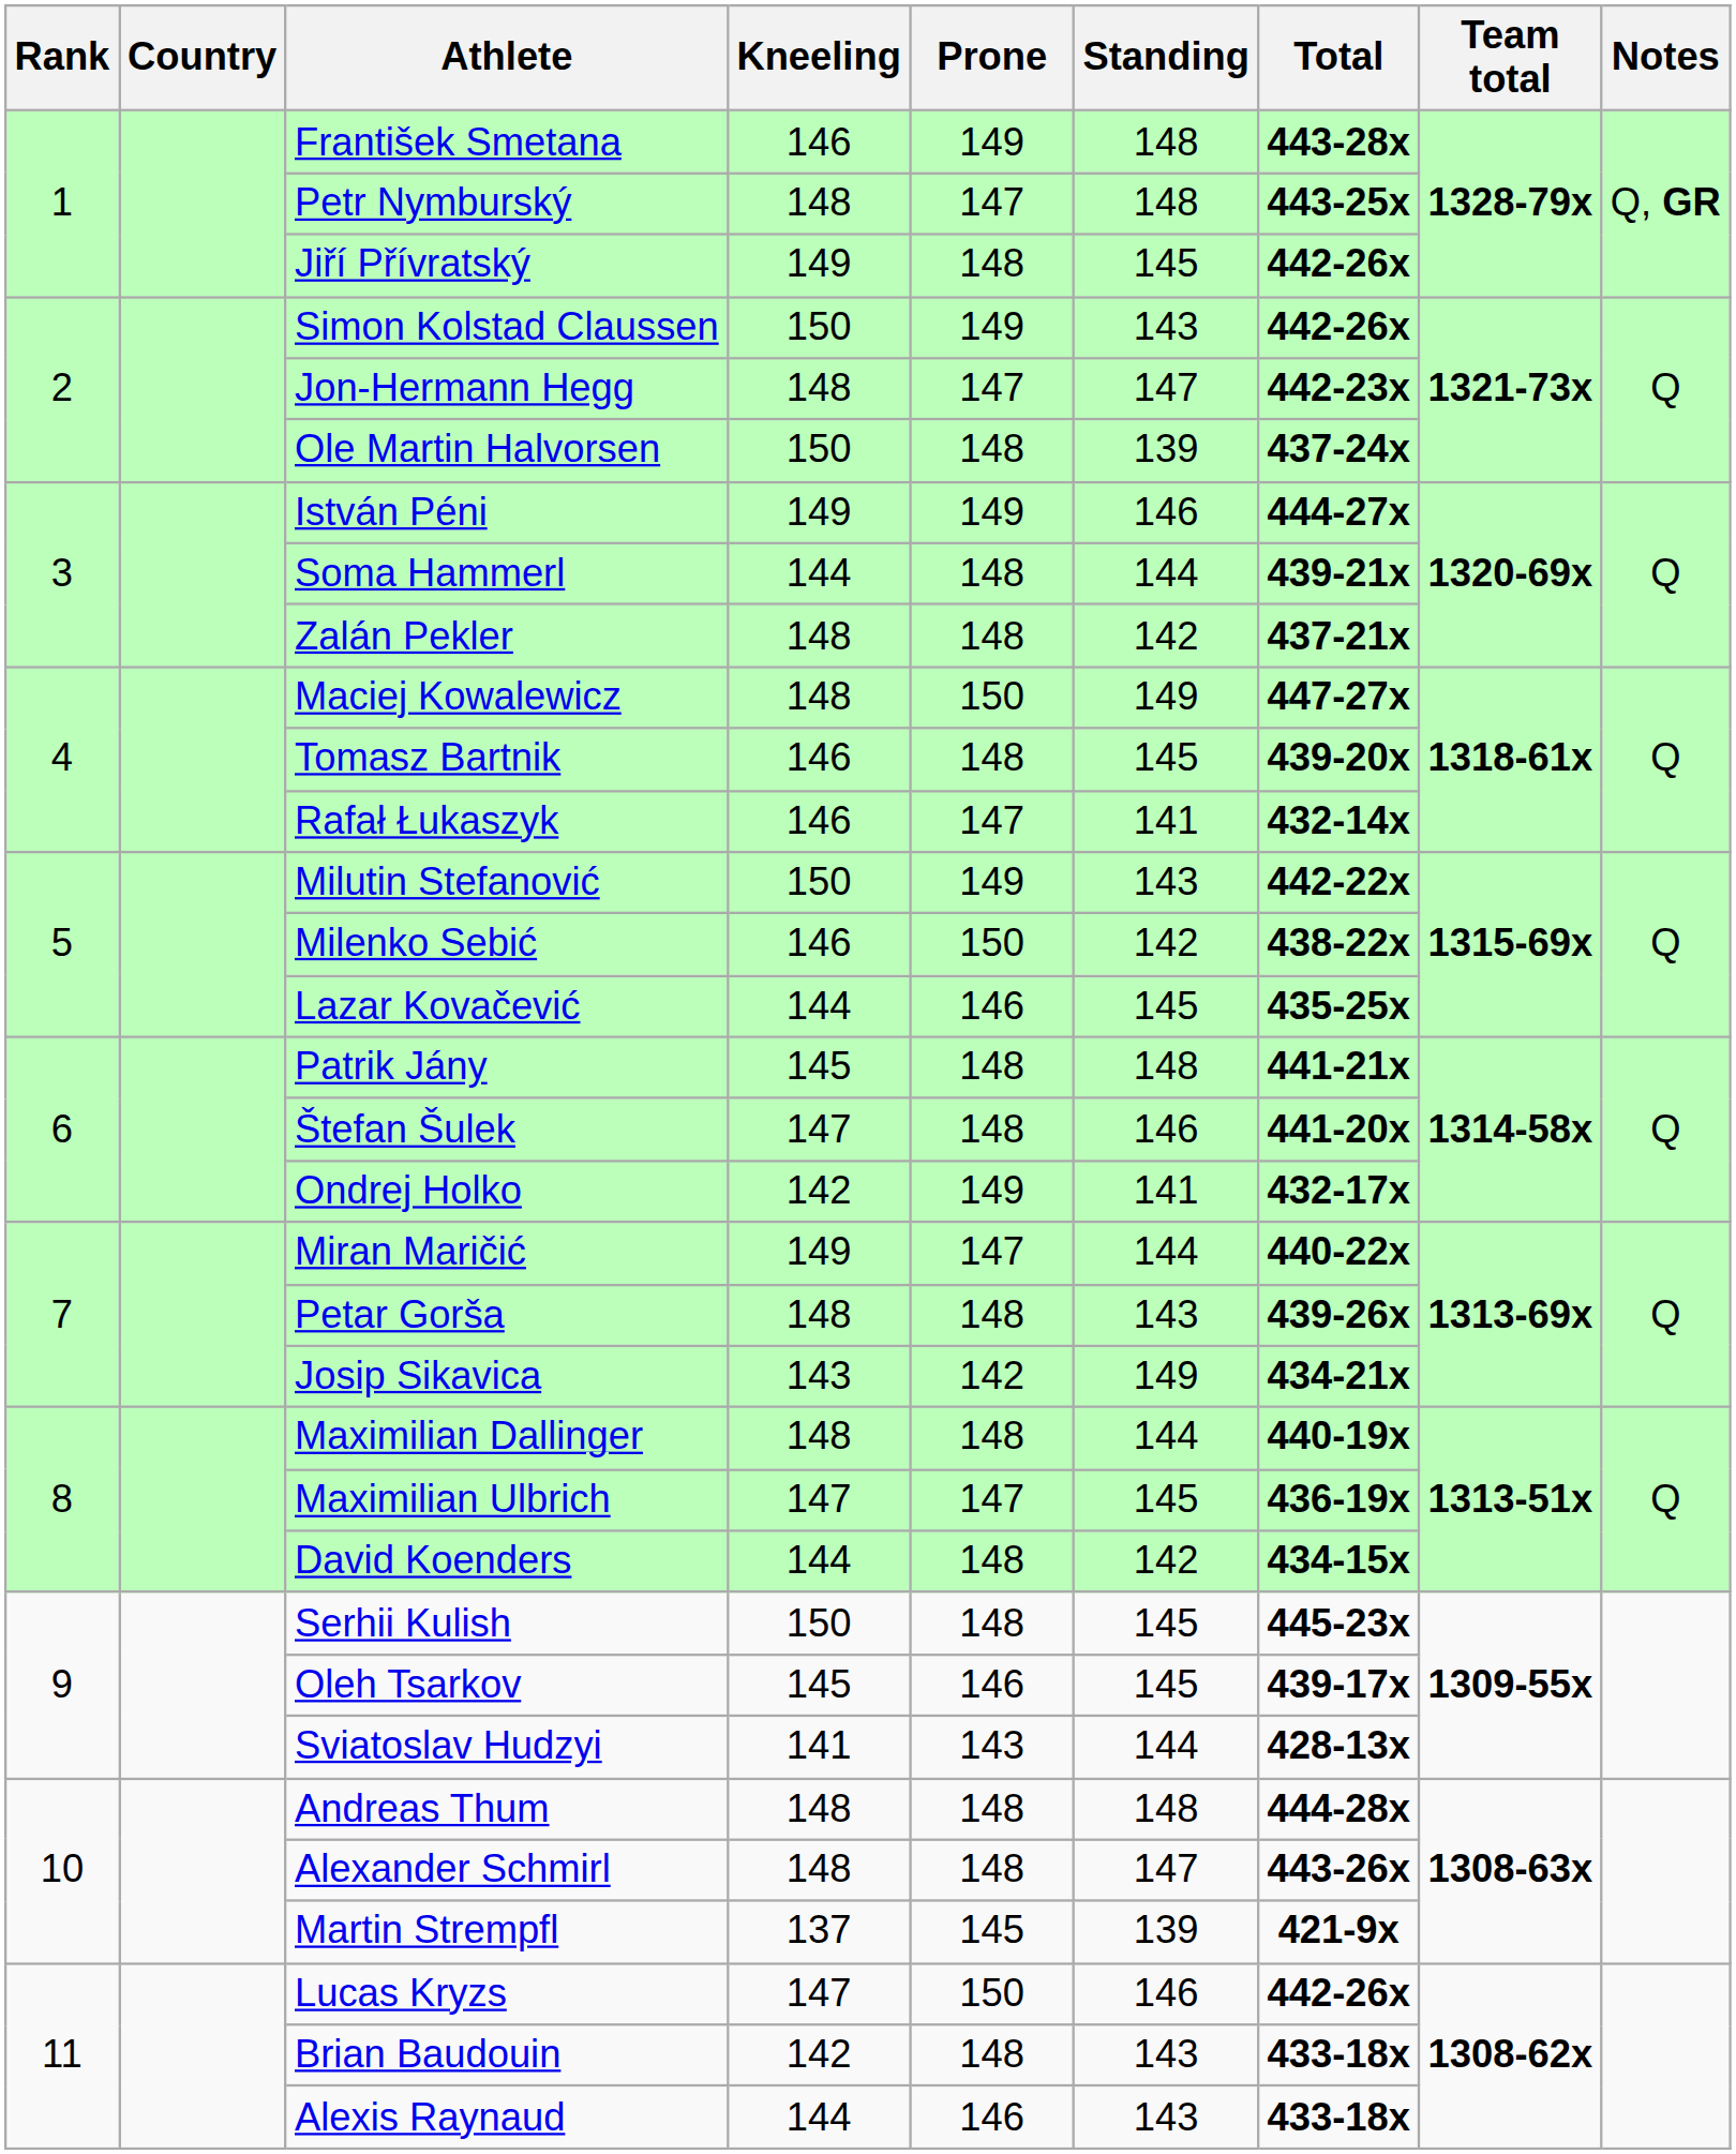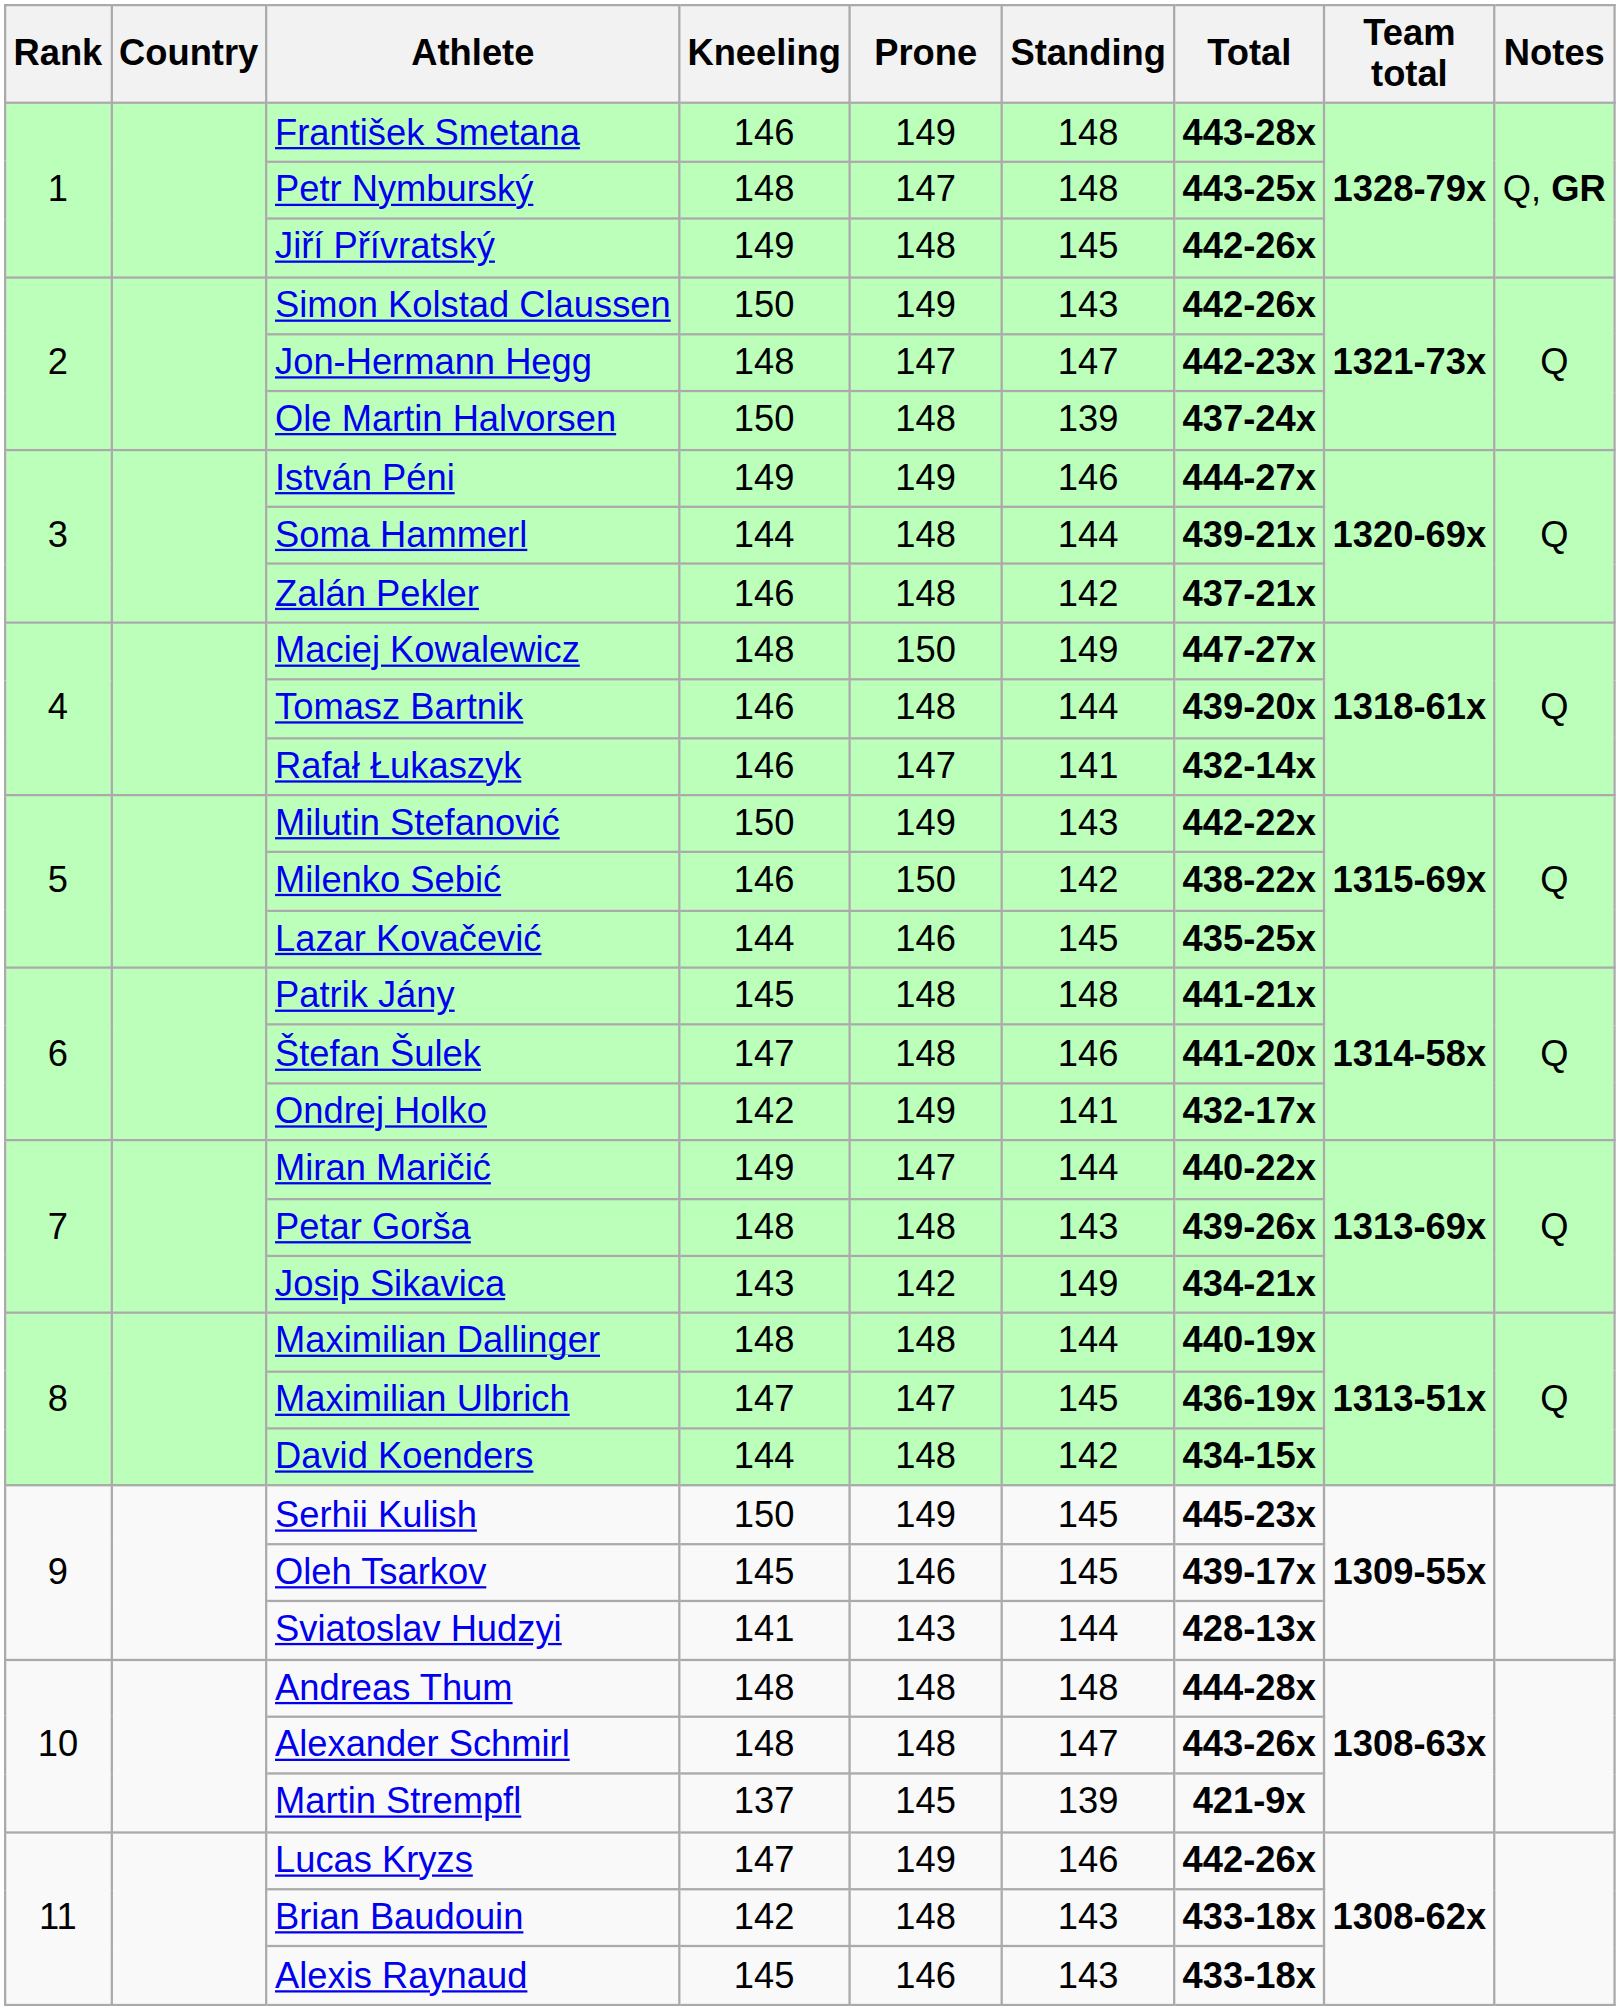Zalán Pekler | Kneeling: 148 -> 146
Tomasz Bartnik | Standing: 145 -> 144
Serhii Kulish | Prone: 148 -> 149
Lucas Kryzs | Prone: 150 -> 149
Alexis Raynaud | Kneeling: 144 -> 145
